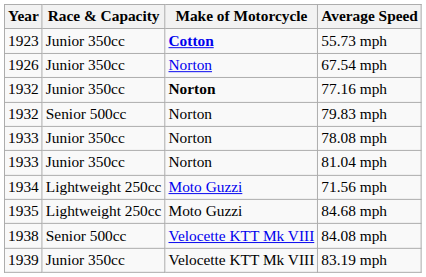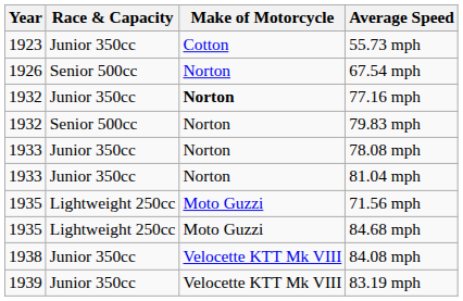55.73 mph | Make of Motorcycle: bold -> normal
67.54 mph | Race & Capacity: Junior 350cc -> Senior 500cc
71.56 mph | Year: 1934 -> 1935
84.08 mph | Race & Capacity: Senior 500cc -> Junior 350cc
